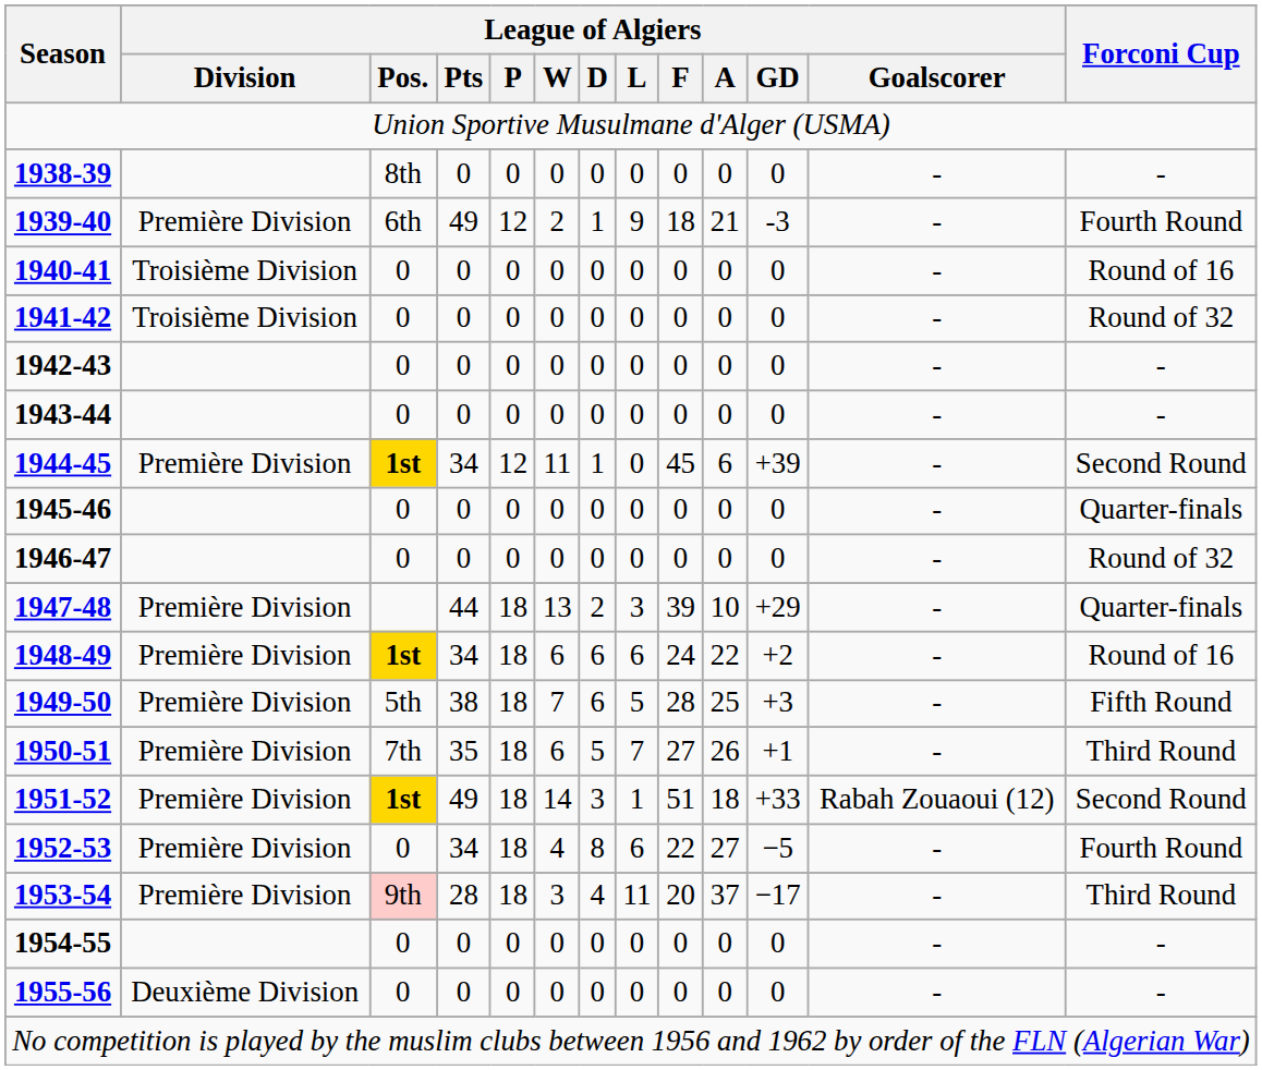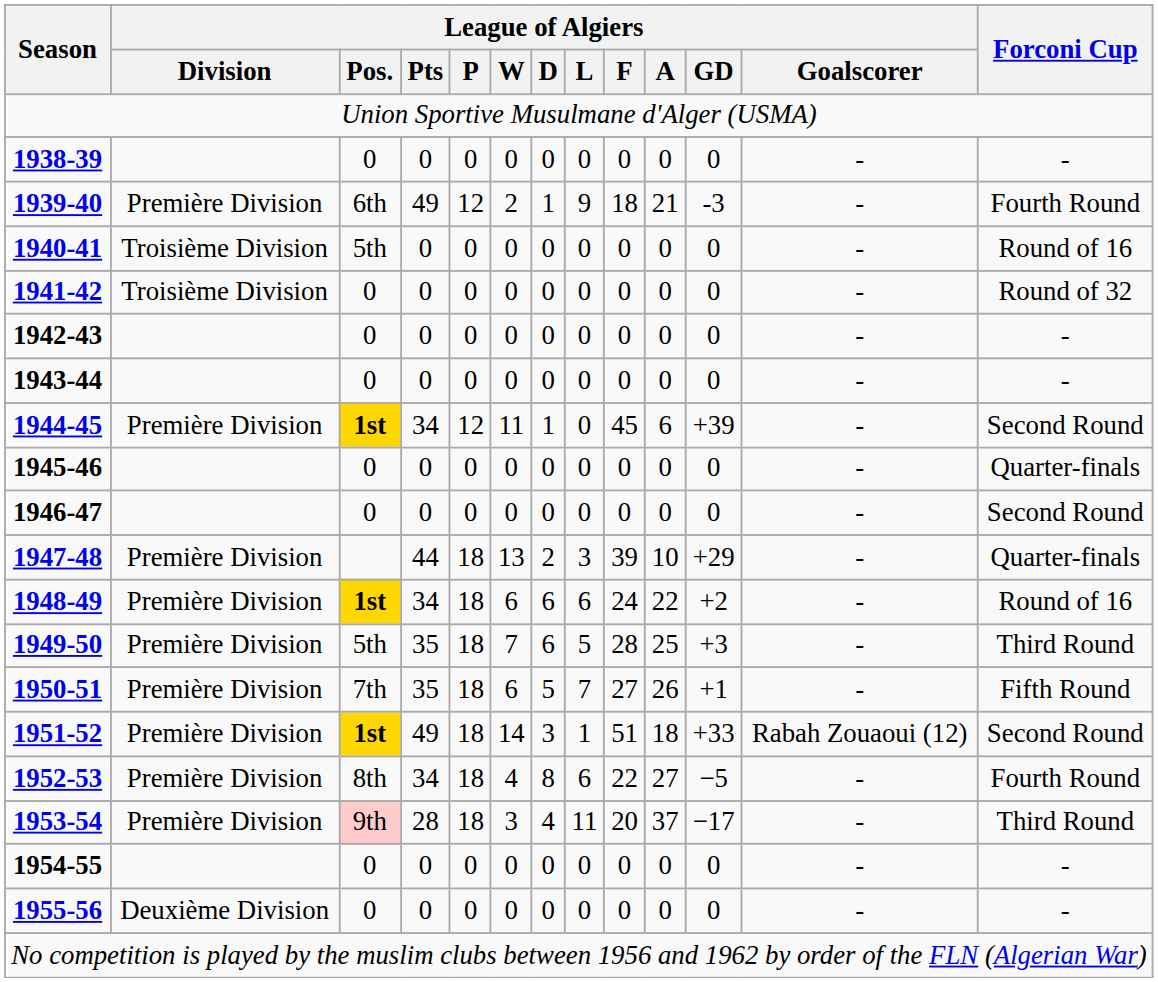1938-39 | League of Algiers / Pos.: 8th -> 0
1940-41 | League of Algiers / Pos.: 0 -> 5th
1946-47 | Forconi Cup: Round of 32 -> Second Round
1949-50 | League of Algiers / Pts: 38 -> 35
1949-50 | Forconi Cup: Fifth Round -> Third Round
1950-51 | Forconi Cup: Third Round -> Fifth Round
1952-53 | League of Algiers / Pos.: 0 -> 8th
